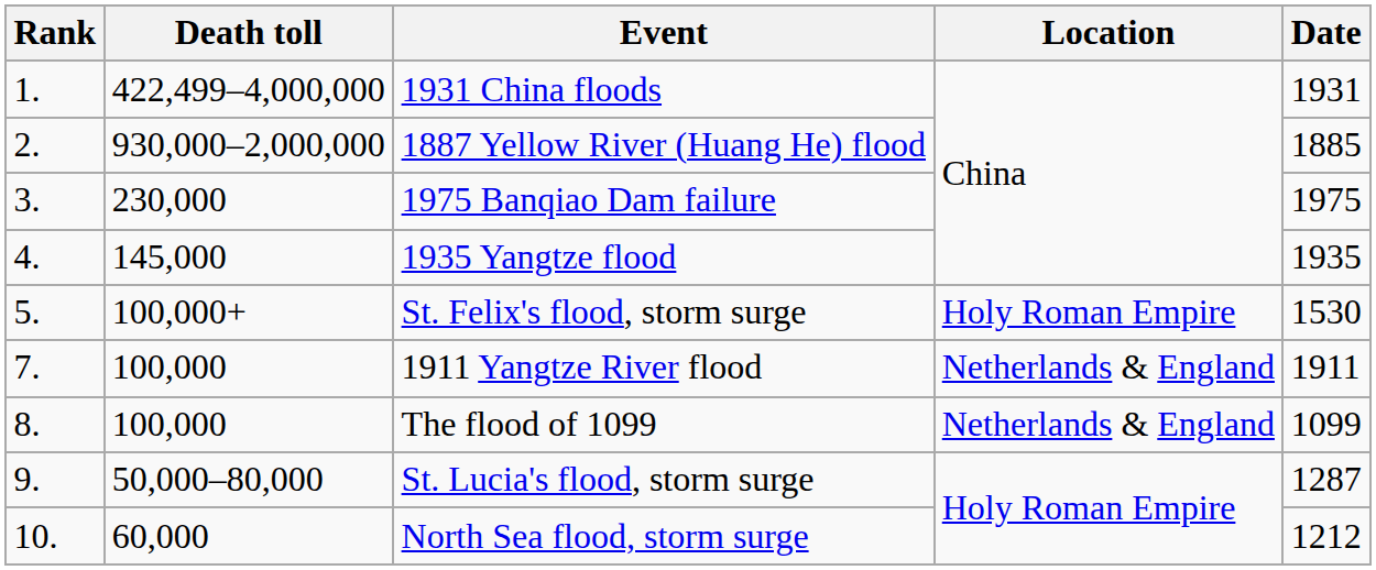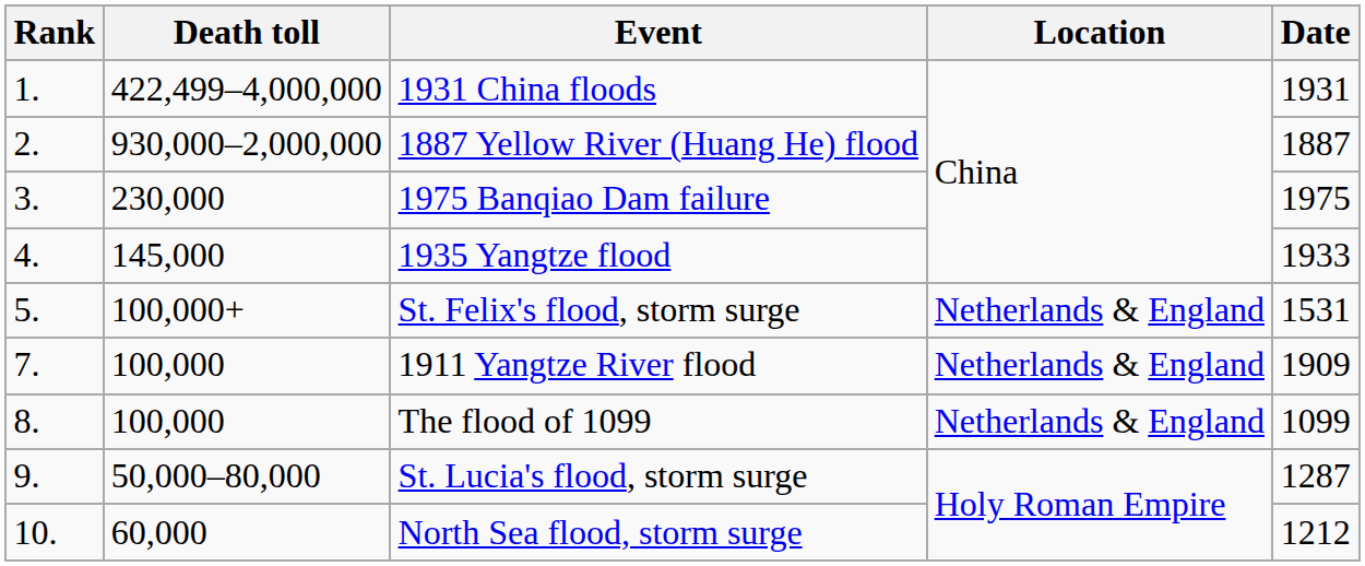1887 Yellow River (Huang He) flood | Date: 1885 -> 1887
1935 Yangtze flood | Date: 1935 -> 1933
St. Felix's flood, storm surge | Location: Holy Roman Empire -> Netherlands & England
St. Felix's flood, storm surge | Date: 1530 -> 1531
1911 Yangtze River flood | Date: 1911 -> 1909
